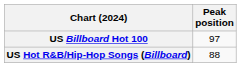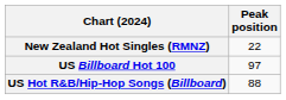+ row: New Zealand Hot Singles (RMNZ) | 22
